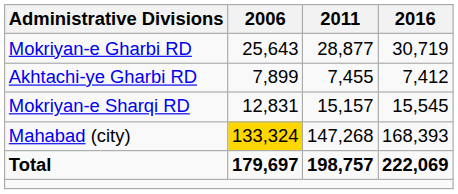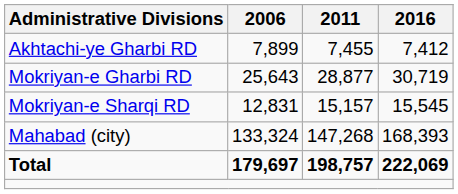rows swapped: Akhtachi-ye Gharbi RD <-> Mokriyan-e Gharbi RD
Mahabad (city) | 2006: gold background -> no background
